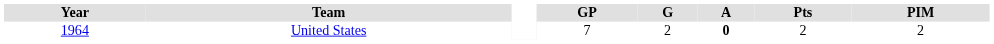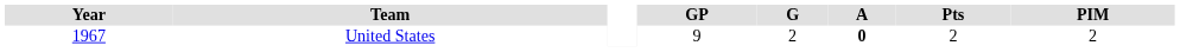United States | Year: 1964 -> 1967
United States | GP: 7 -> 9
